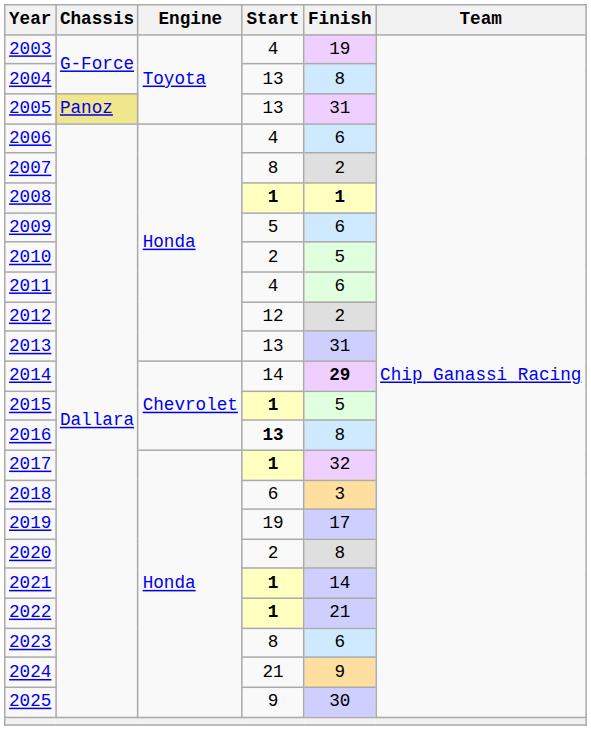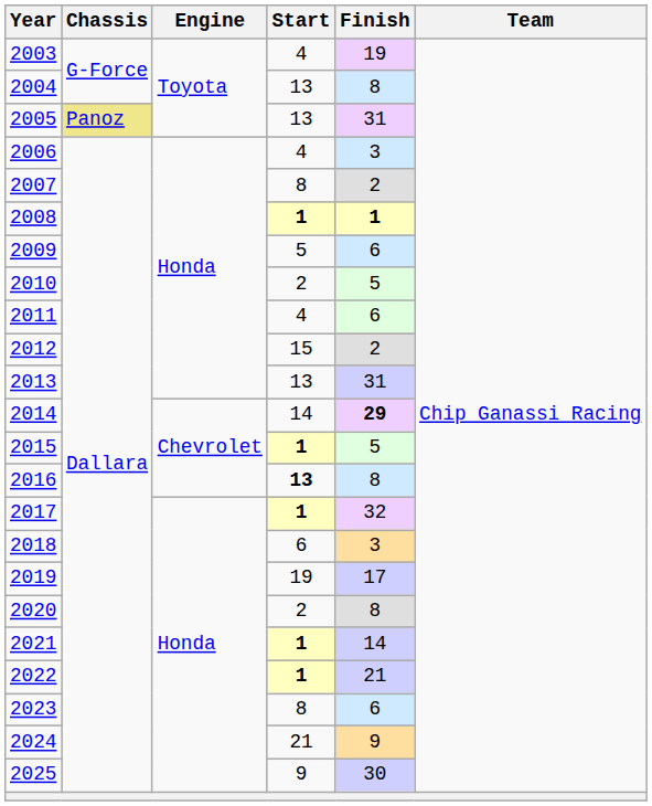2006 | Finish: 6 -> 3
2012 | Start: 12 -> 15
